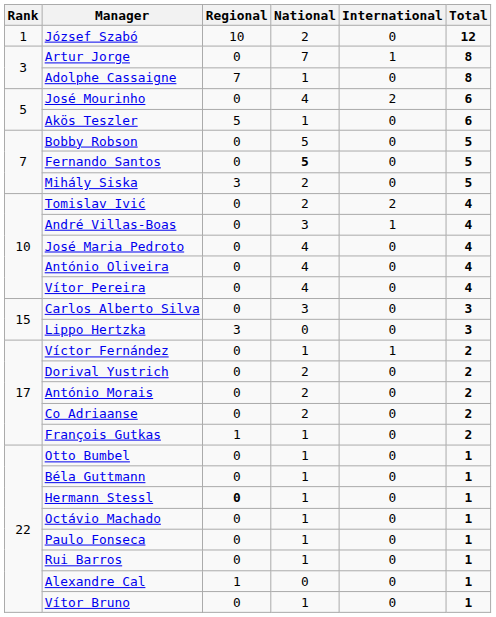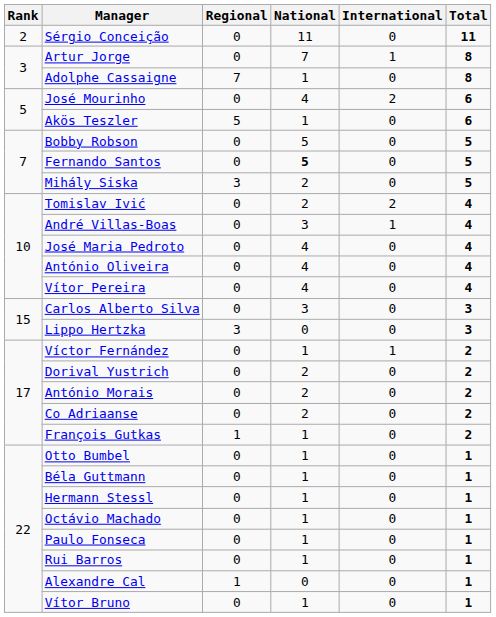- row: 1 | József Szabó | 10 | 2 | 0 | 12
+ row: 2 | Sérgio Conceição | 0 | 11 | 0 | 11
Hermann Stessl | Regional: bold -> normal
